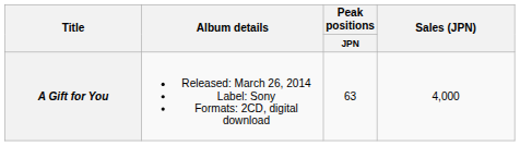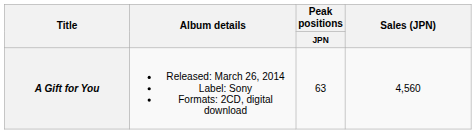A Gift for You | Sales (JPN): 4,000 -> 4,560
